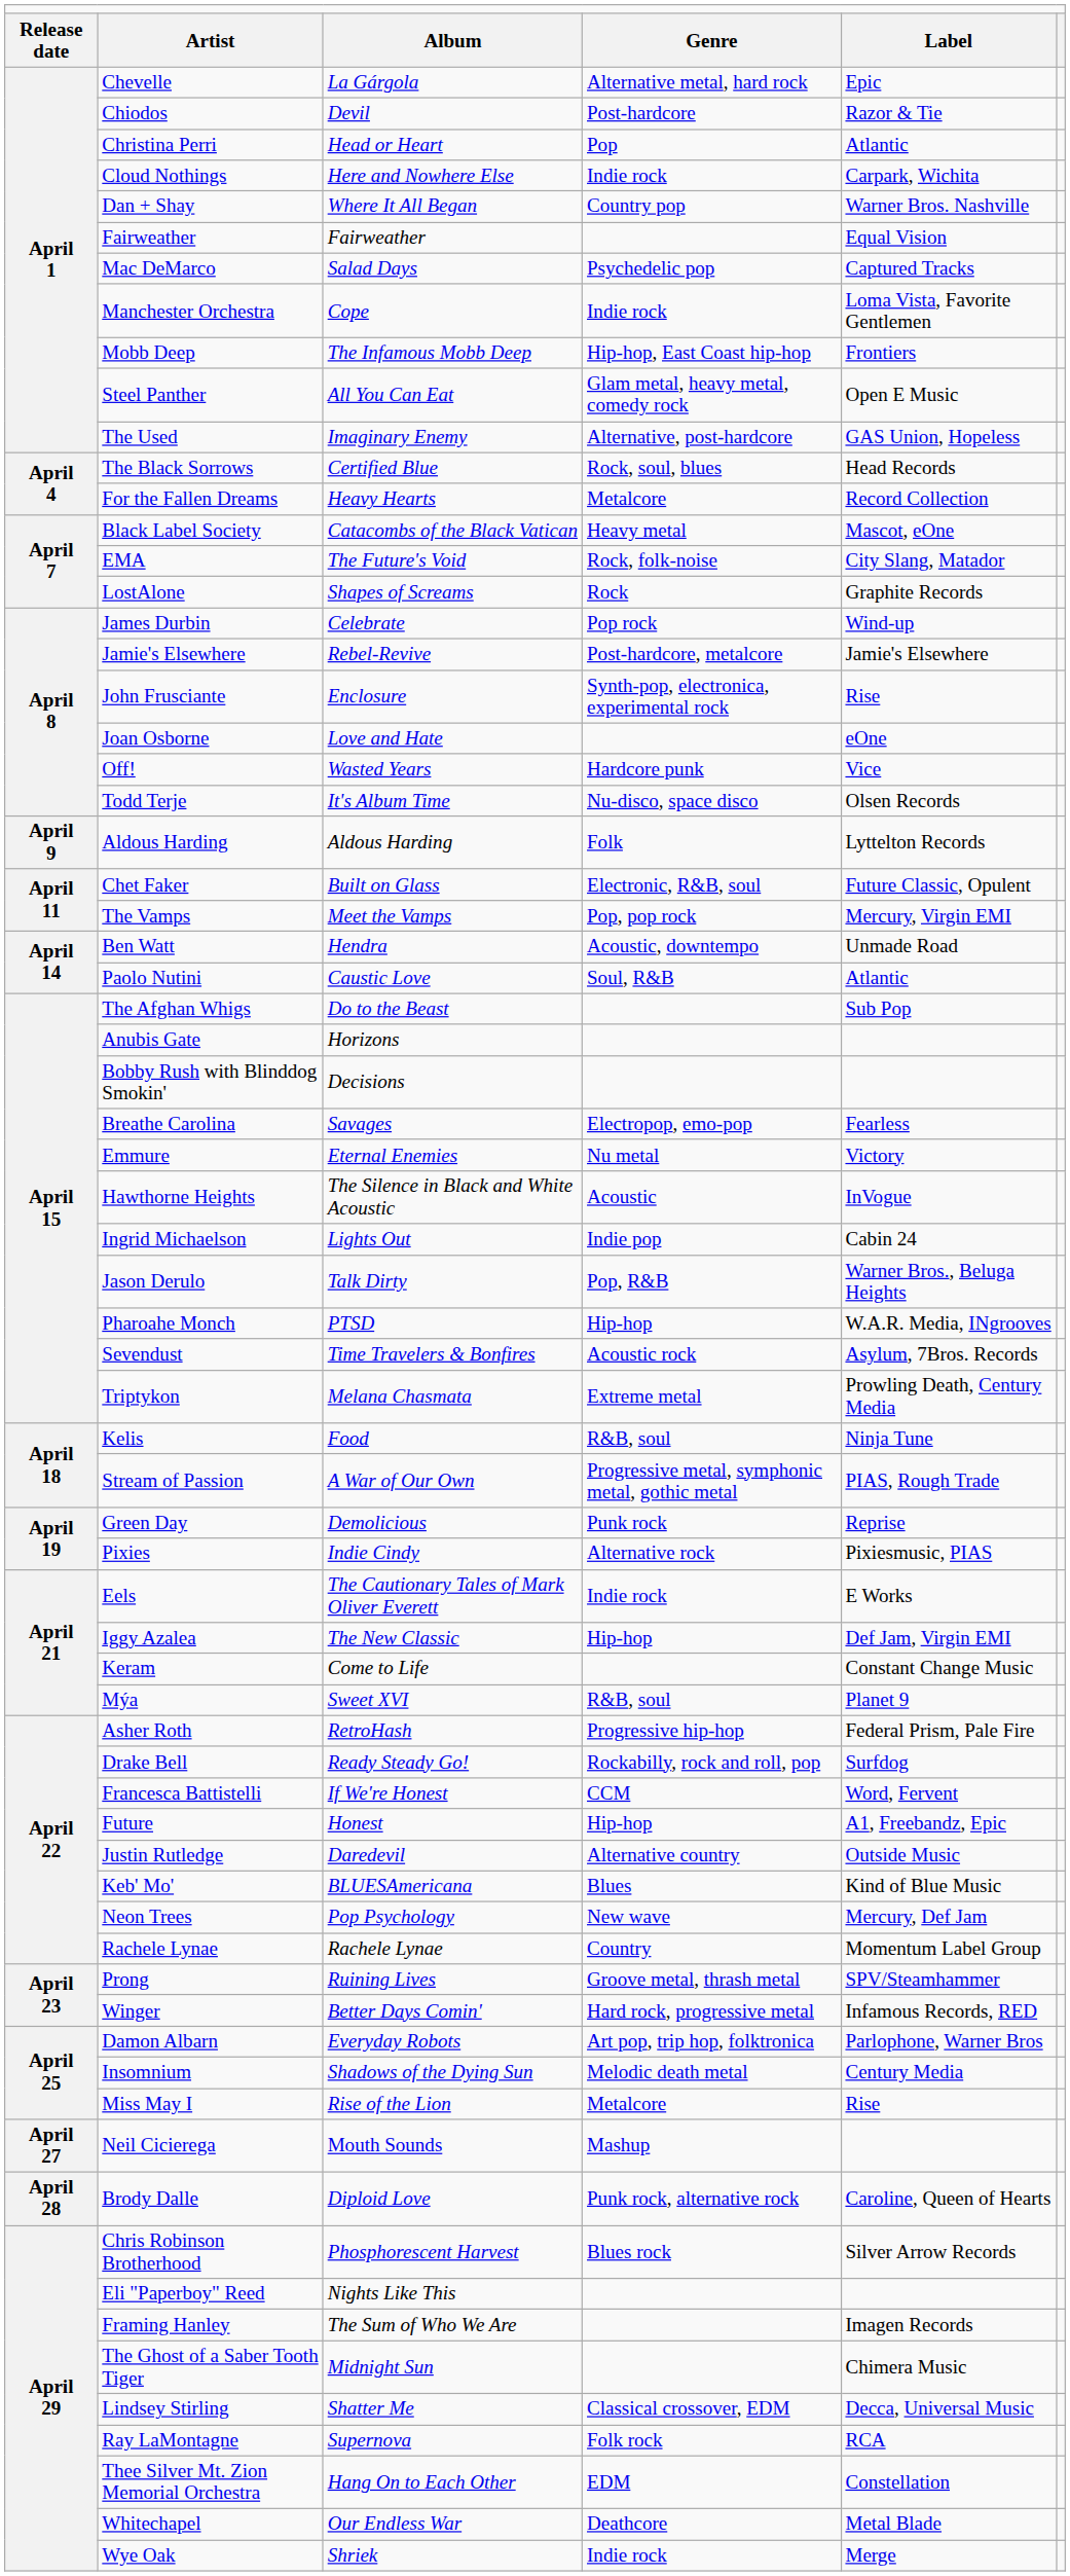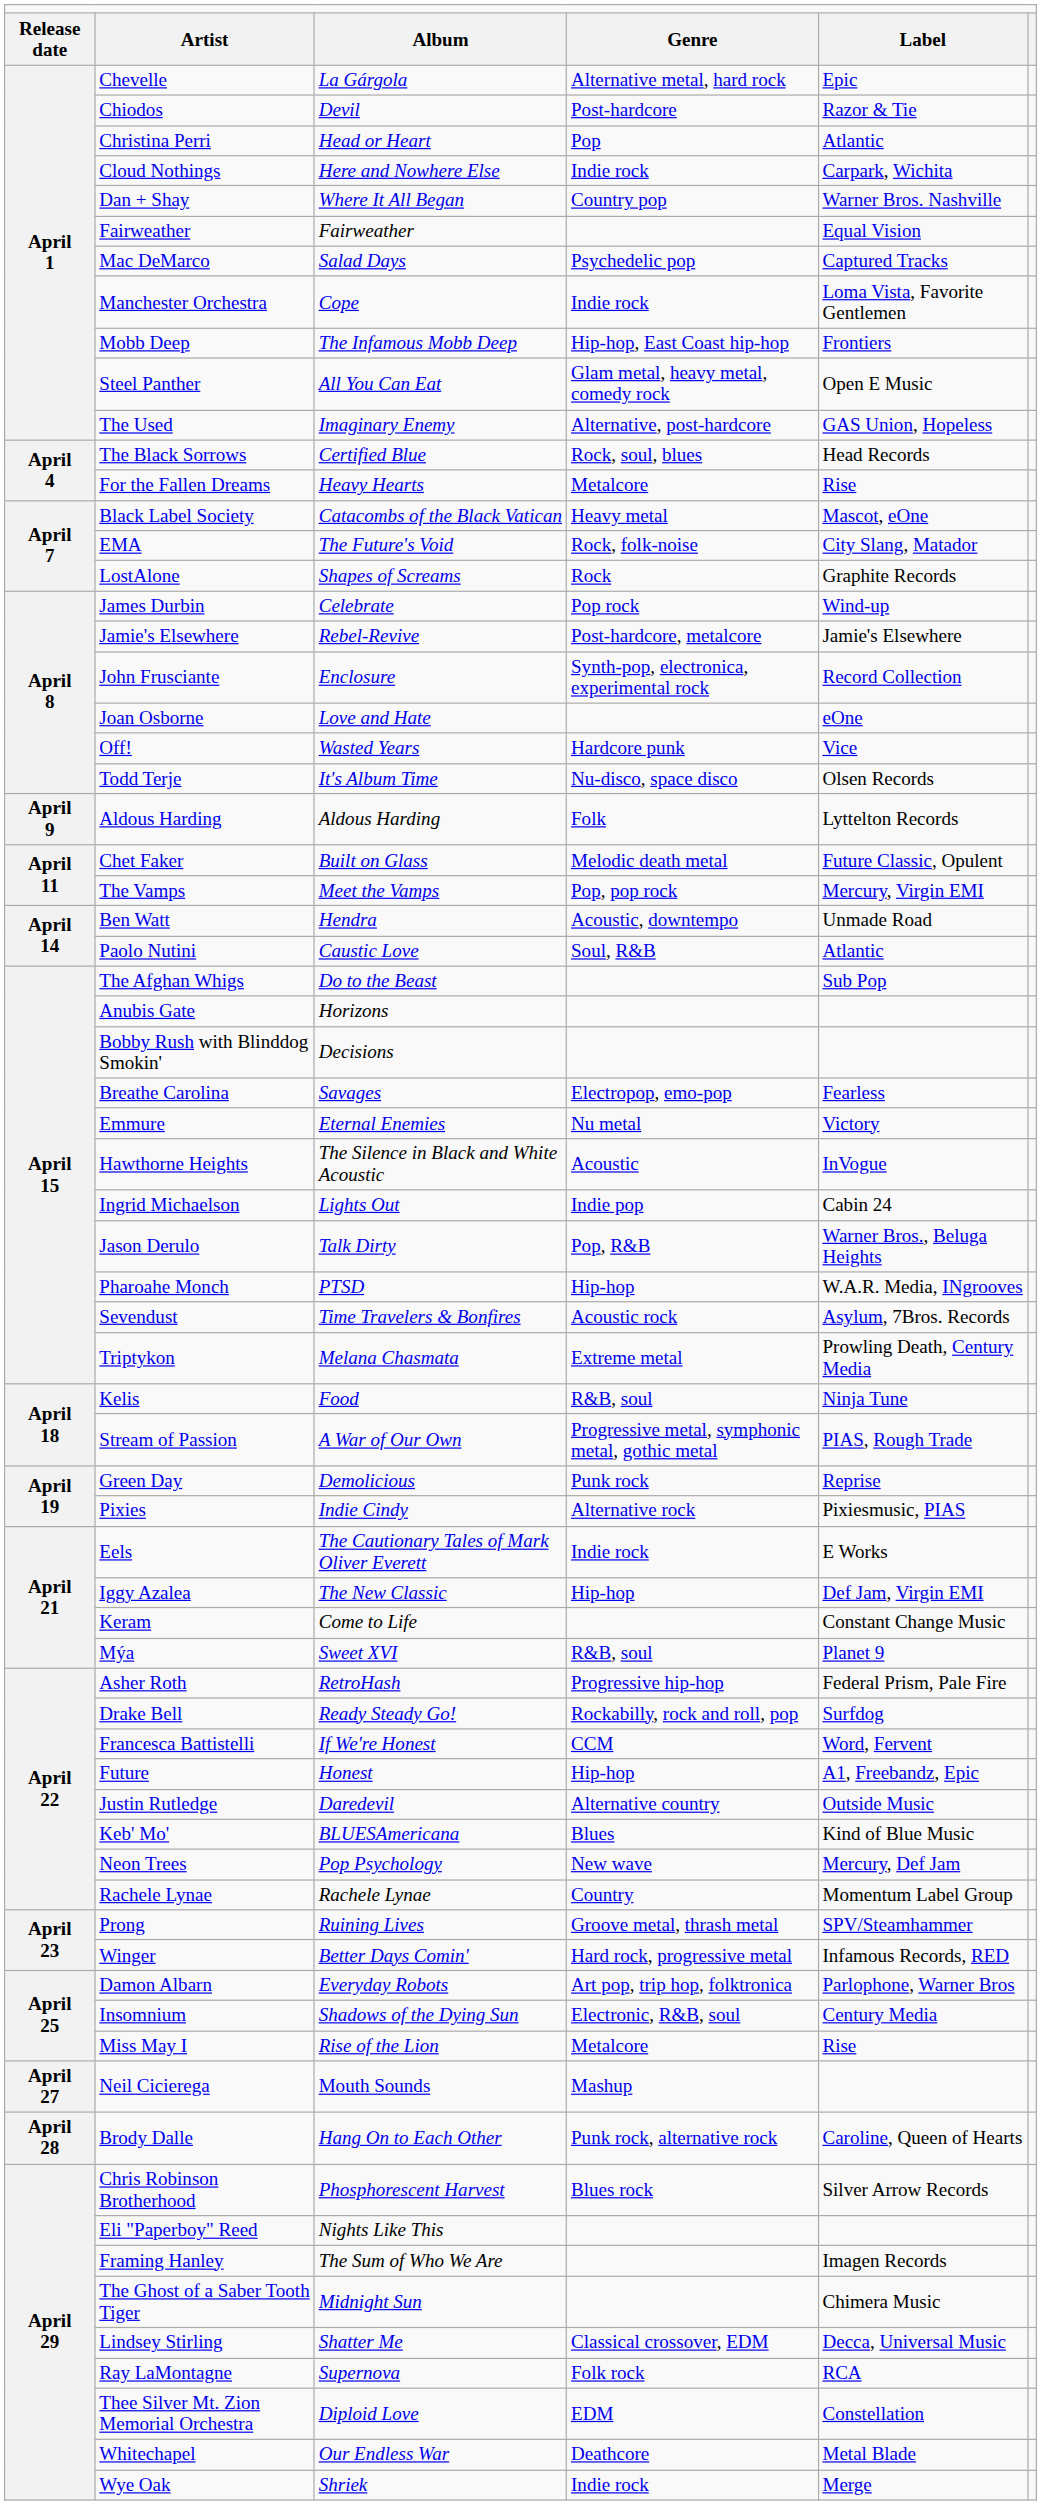For the Fallen Dreams | column 5: Record Collection -> Rise
John Frusciante | column 5: Rise -> Record Collection
Chet Faker | column 4: Electronic, R&B, soul -> Melodic death metal
Insomnium | column 4: Melodic death metal -> Electronic, R&B, soul
Brody Dalle | column 3: Diploid Love -> Hang On to Each Other
Thee Silver Mt. Zion Memorial Orchestra | column 3: Hang On to Each Other -> Diploid Love
